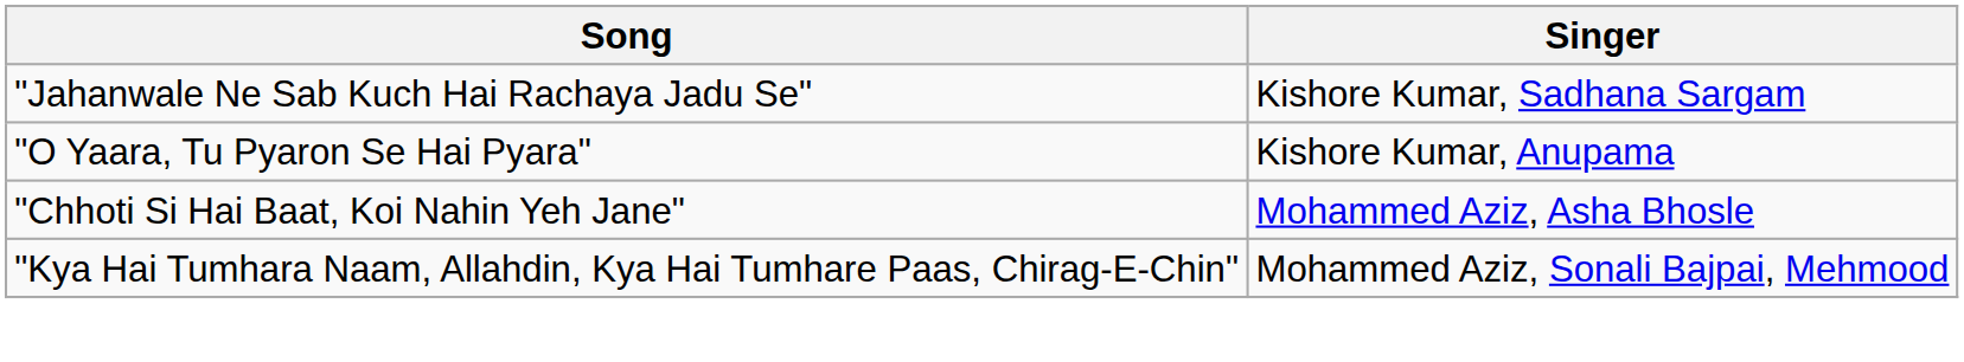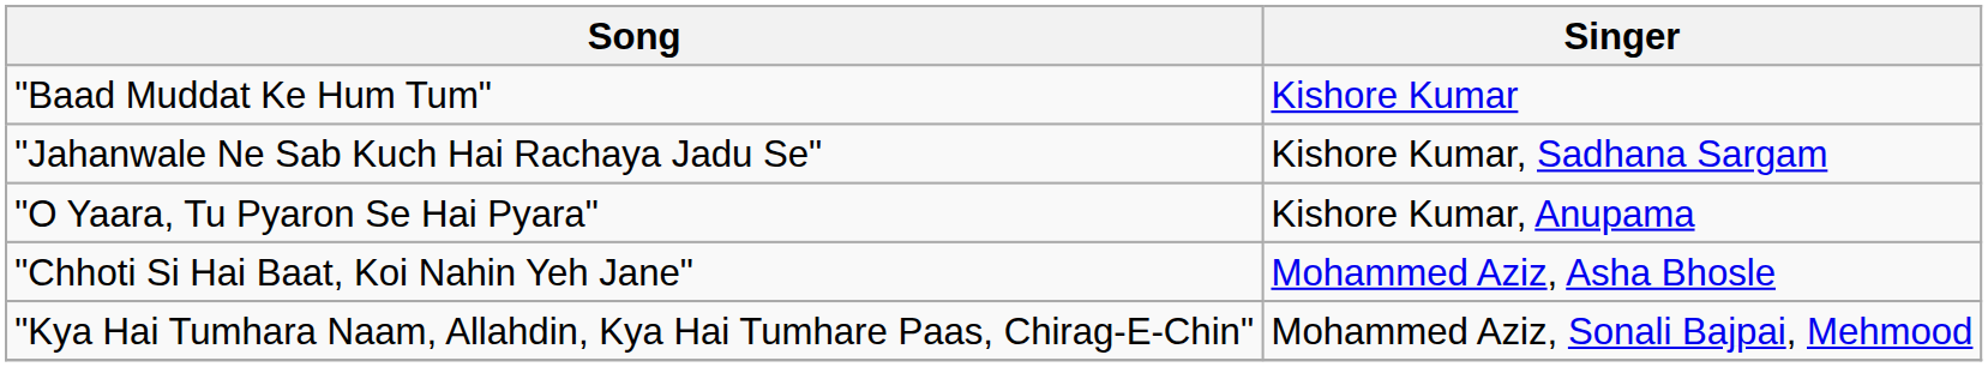+ row: "Baad Muddat Ke Hum Tum" | Kishore Kumar
